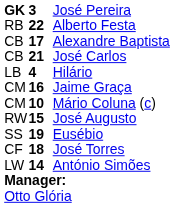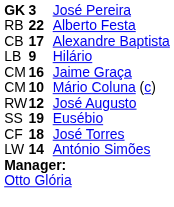- row: CB | 21 | José Carlos
Hilário | column 2: 4 -> 9
José Augusto | column 2: 15 -> 12
